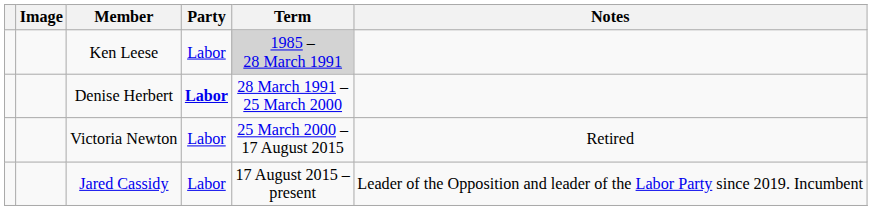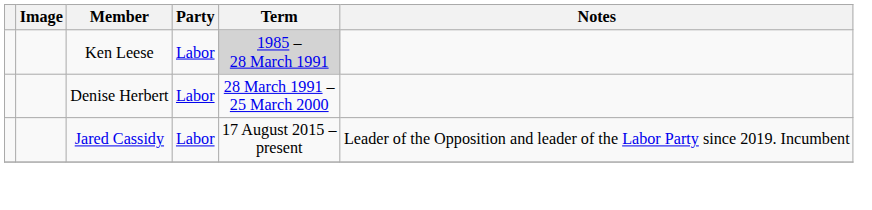Denise Herbert | Party: bold -> normal
- row: Victoria Newton | Labor | 25 March 2000 – 17 August 2015 | Retired
